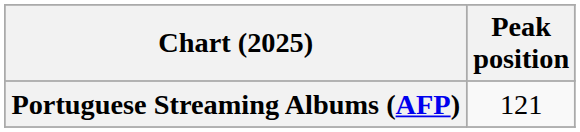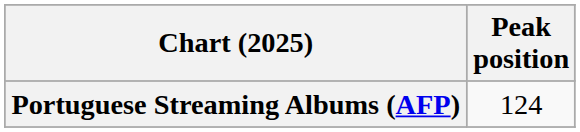Portuguese Streaming Albums (AFP) | Peak position: 121 -> 124
